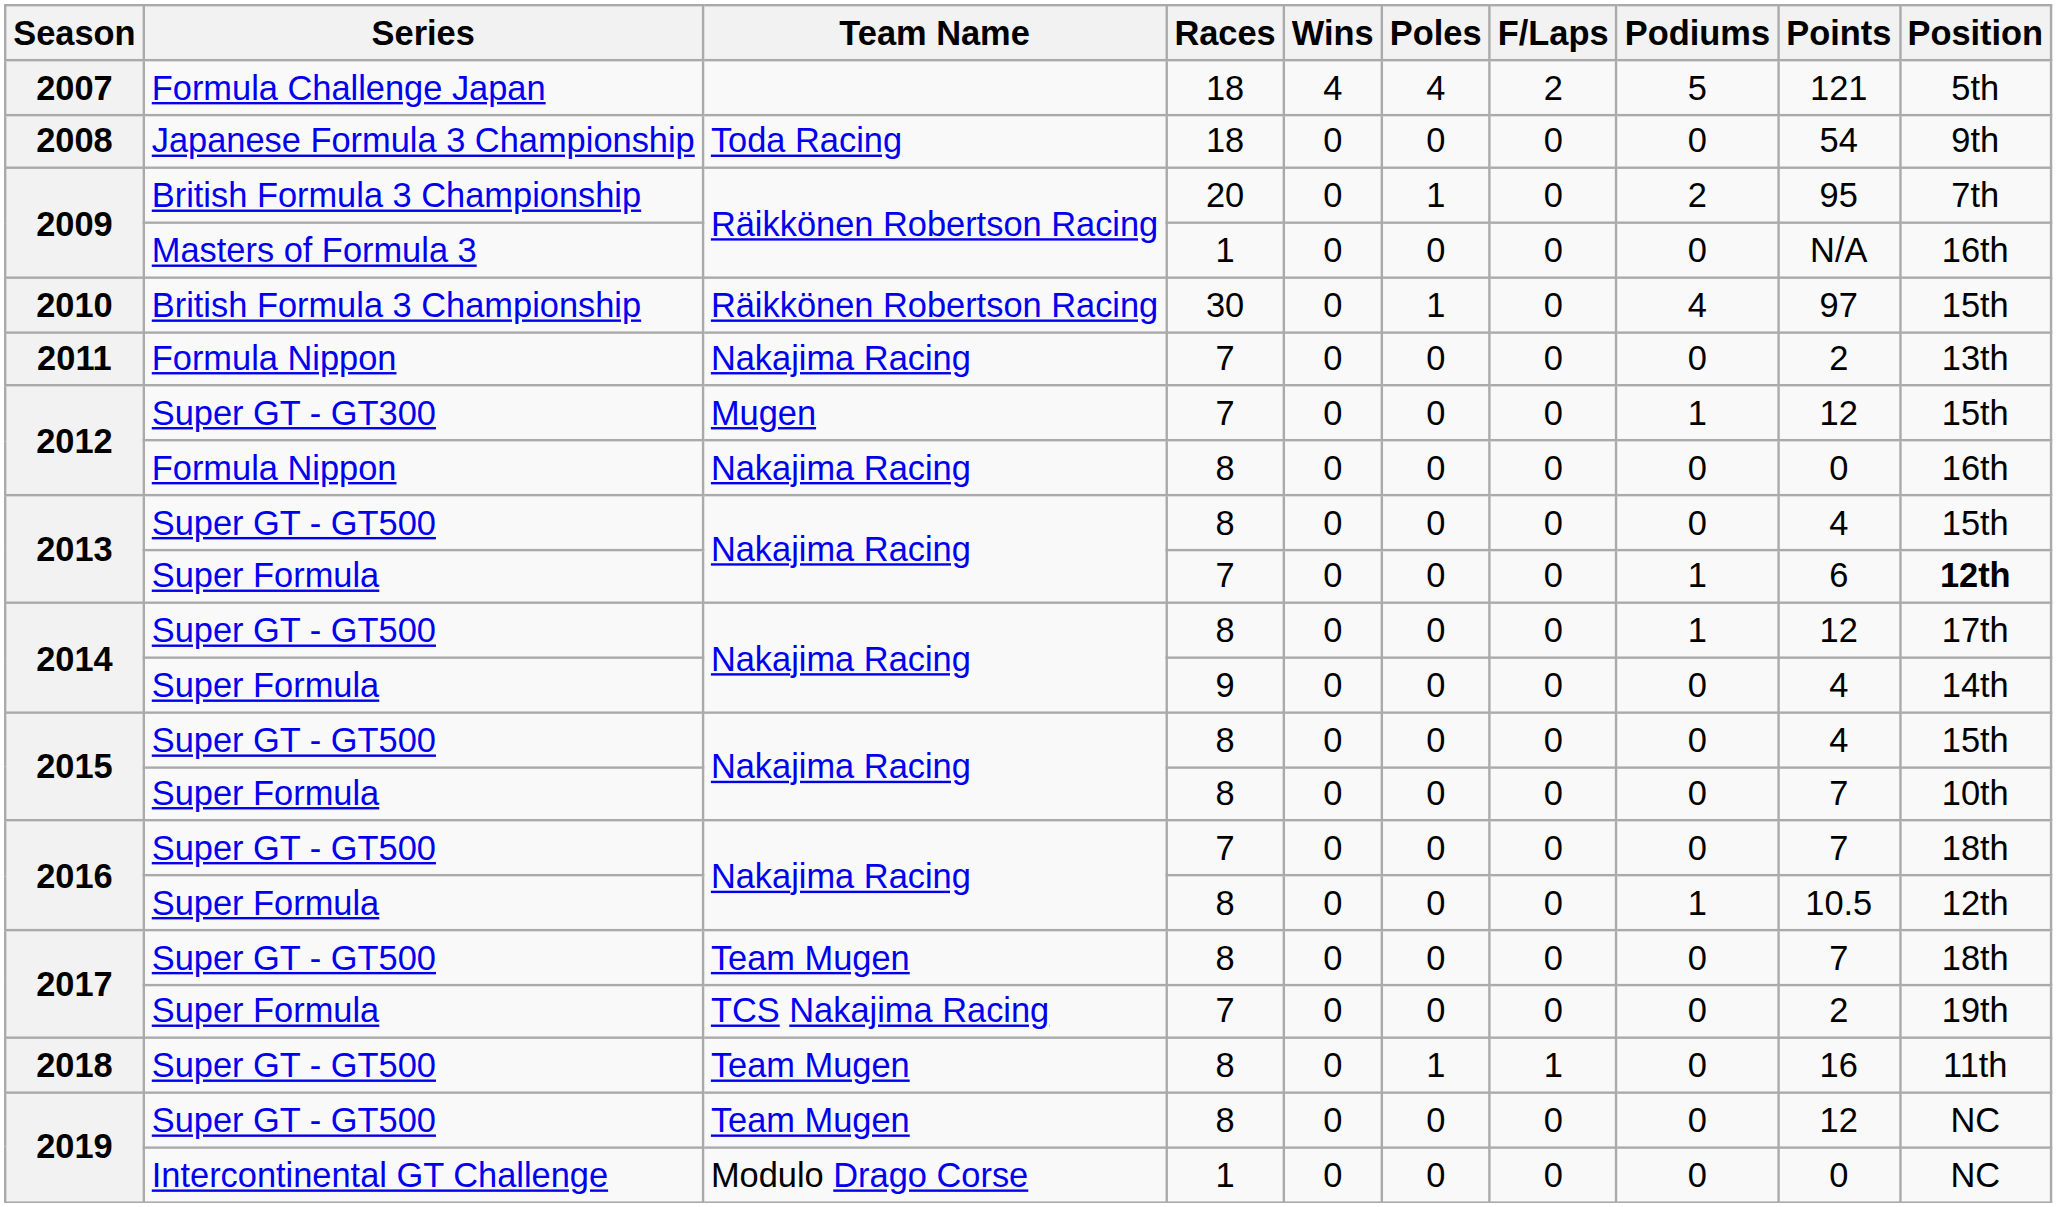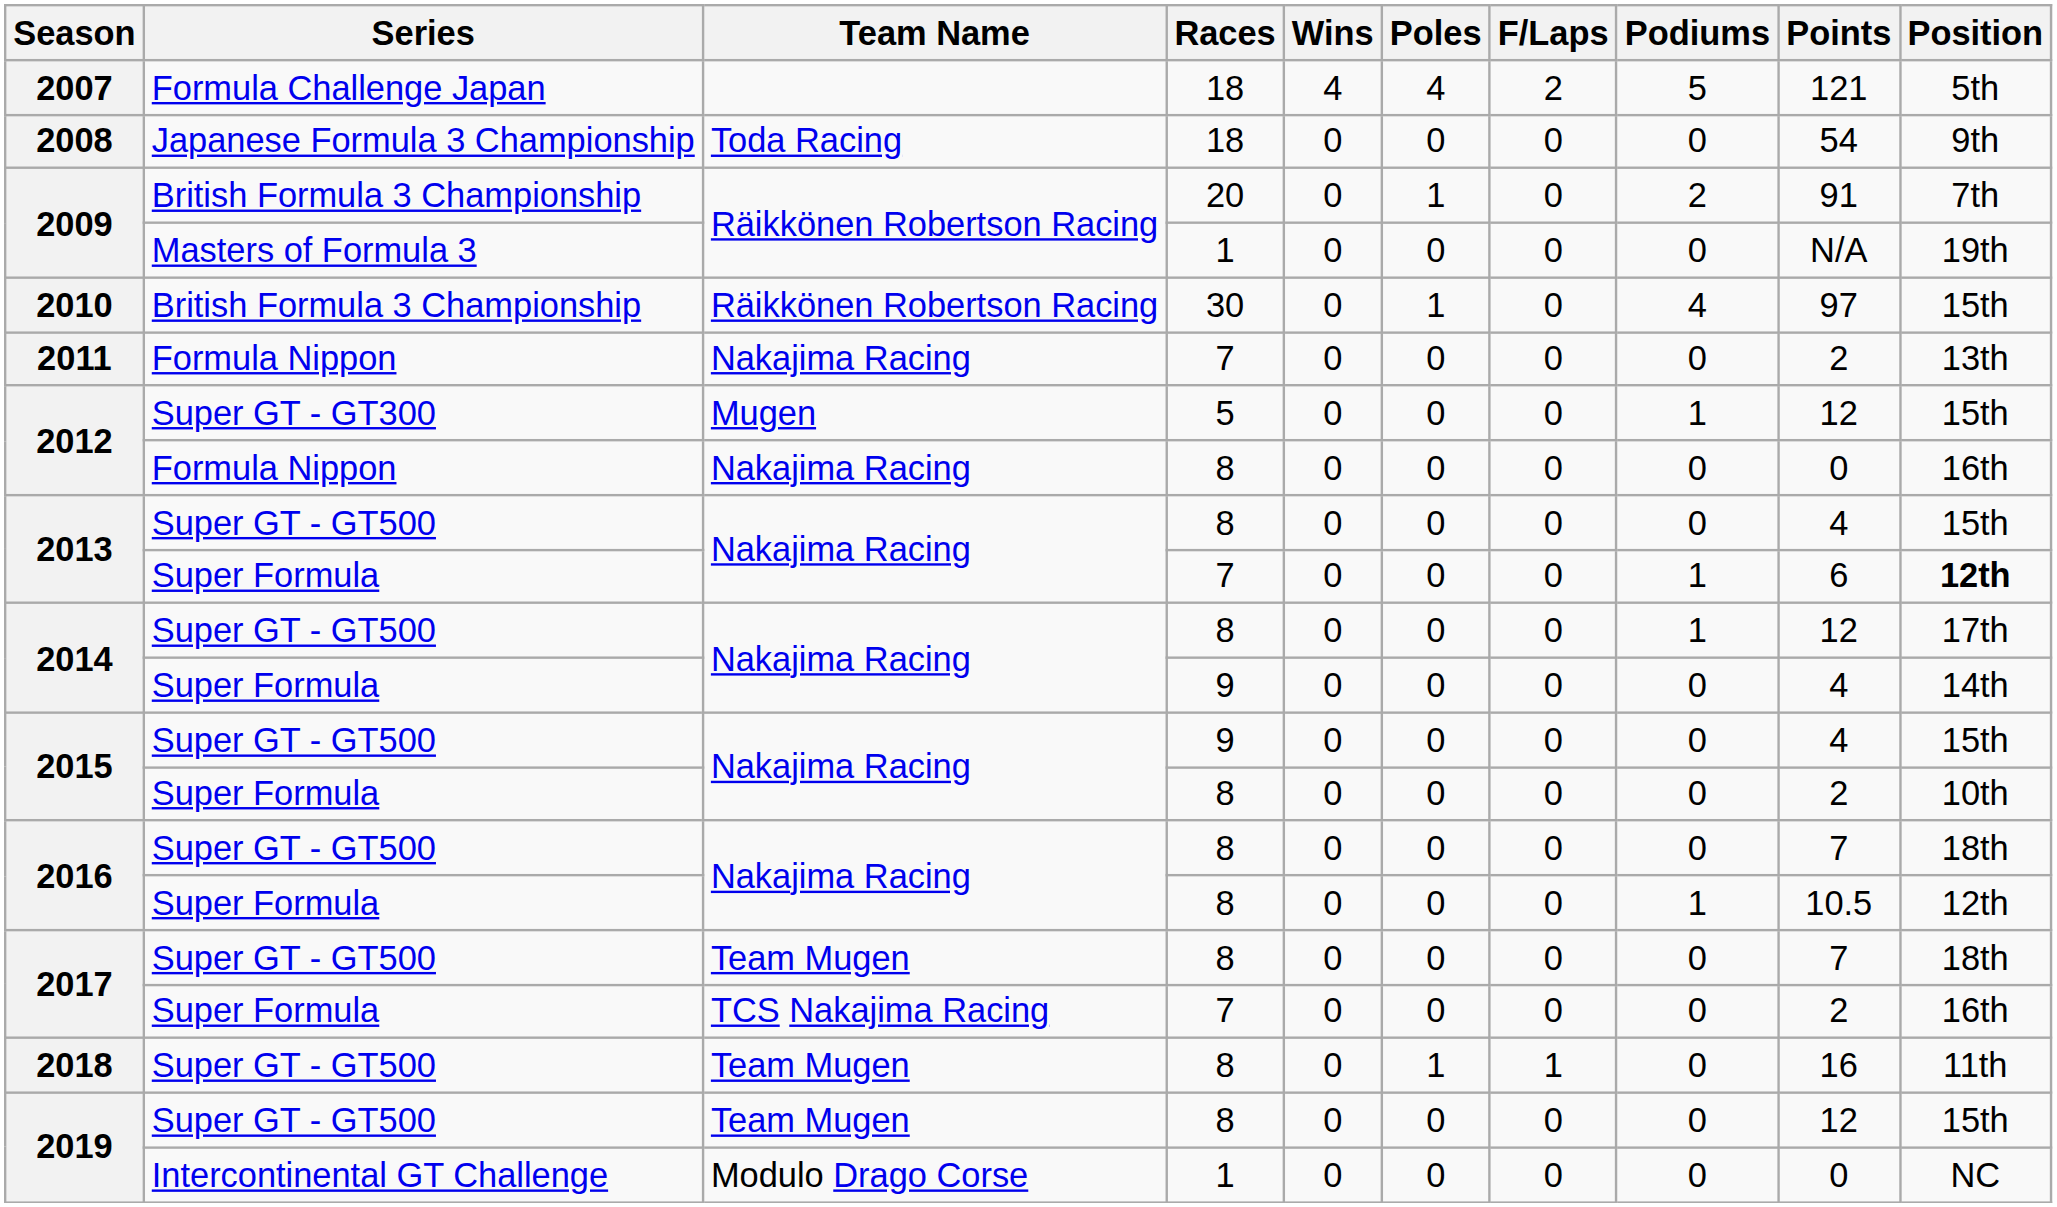2009 / British Formula 3 Championship | Points: 95 -> 91
2009 / Masters of Formula 3 | Position: 16th -> 19th
2012 / Super GT - GT300 | Races: 7 -> 5
2015 / Super GT - GT500 | Races: 8 -> 9
2015 / Super Formula | Points: 7 -> 2
2016 / Super GT - GT500 | Races: 7 -> 8
2017 / Super Formula | Position: 19th -> 16th
2019 / Super GT - GT500 | Position: NC -> 15th
